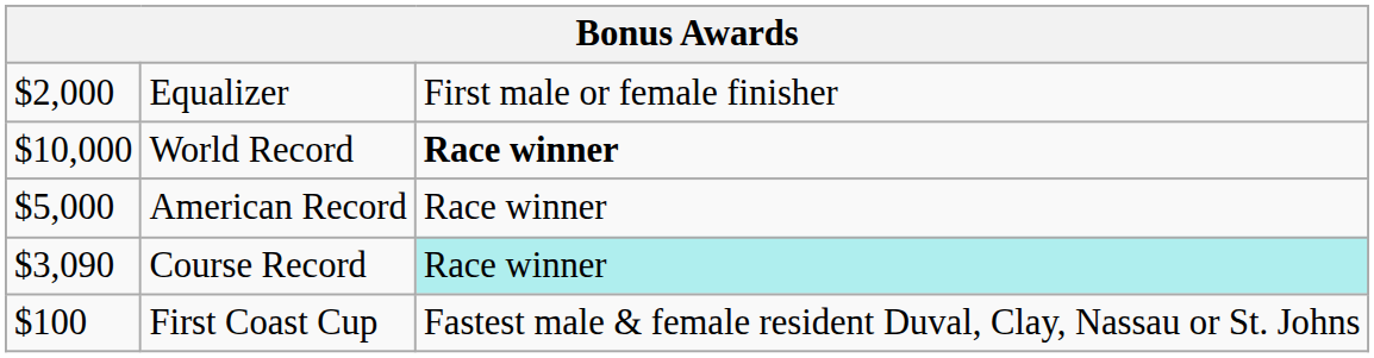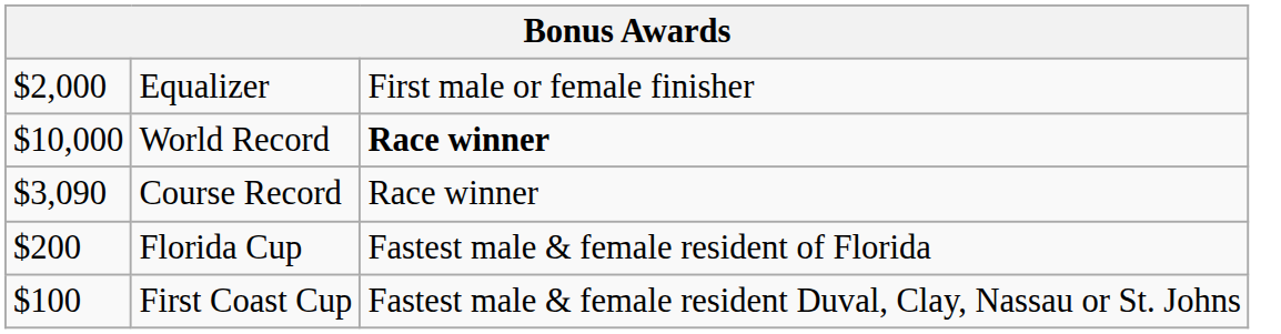- row: $5,000 | American Record | Race winner
Course Record | column 3: paleturquoise background -> no background
+ row: $200 | Florida Cup | Fastest male & female resident of Florida
